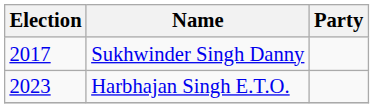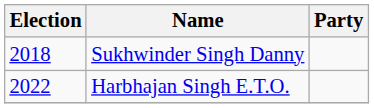Sukhwinder Singh Danny | Election: 2017 -> 2018
Harbhajan Singh E.T.O. | Election: 2023 -> 2022
